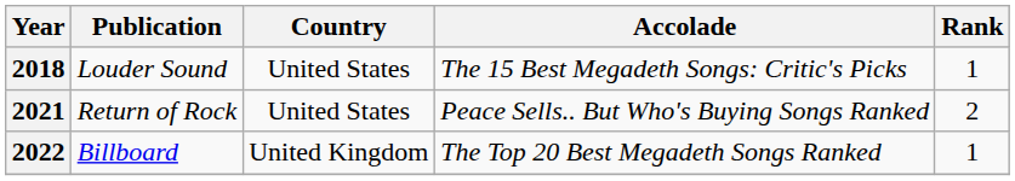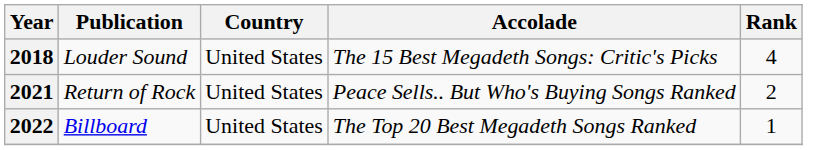2018 | Rank: 1 -> 4
2022 | Country: United Kingdom -> United States
